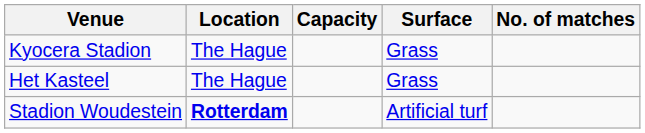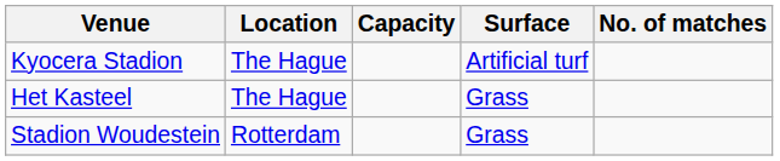Kyocera Stadion | Surface: Grass -> Artificial turf
Stadion Woudestein | Location: bold -> normal
Stadion Woudestein | Surface: Artificial turf -> Grass
